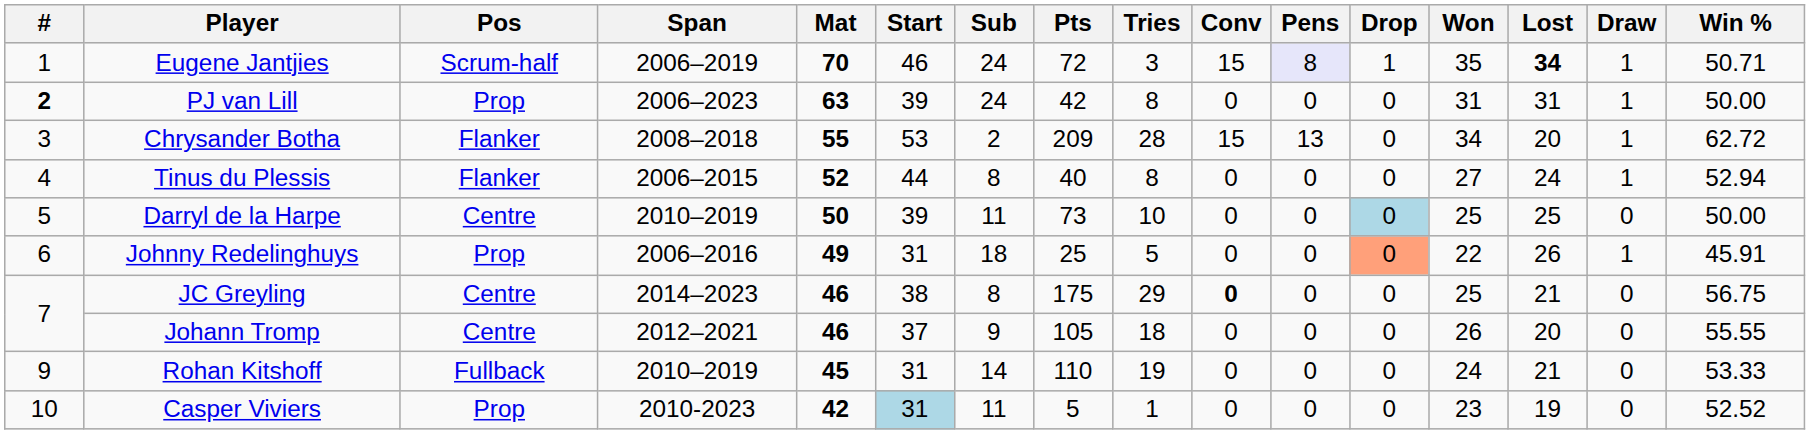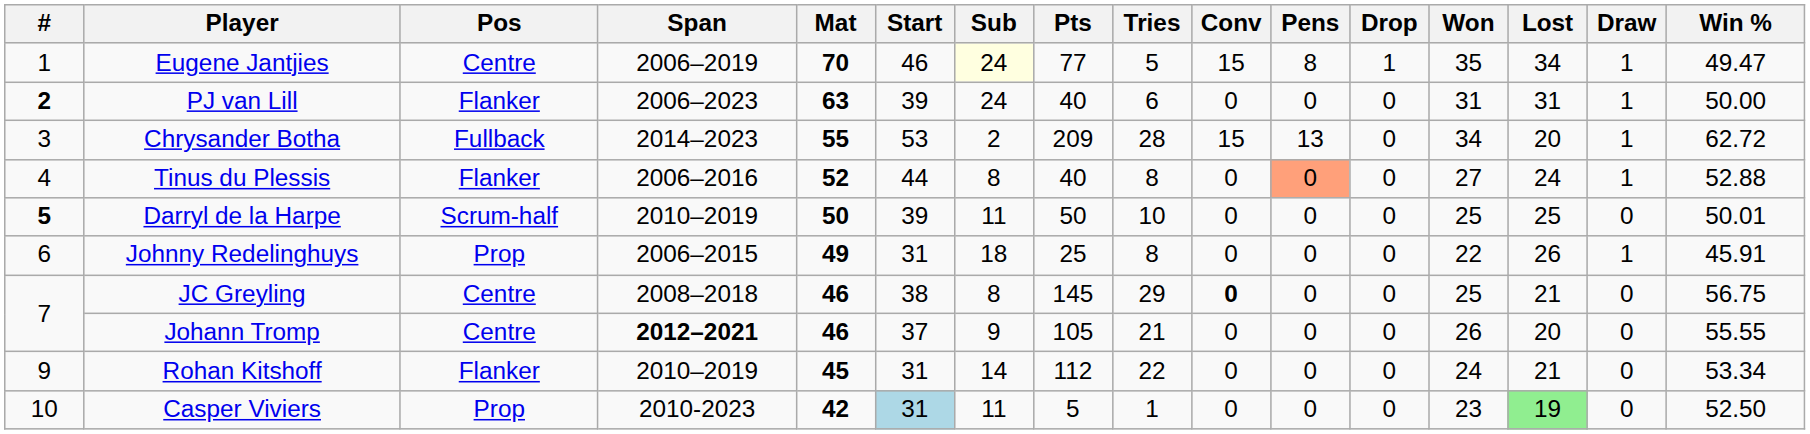Eugene Jantjies | Pos: Scrum-half -> Centre
Eugene Jantjies | Sub: no background -> lightyellow background
Eugene Jantjies | Pts: 72 -> 77
Eugene Jantjies | Tries: 3 -> 5
Eugene Jantjies | Pens: lavender background -> no background
Eugene Jantjies | Lost: bold -> normal
Eugene Jantjies | Win %: 50.71 -> 49.47
PJ van Lill | Pos: Prop -> Flanker
PJ van Lill | Pts: 42 -> 40
PJ van Lill | Tries: 8 -> 6
Chrysander Botha | Pos: Flanker -> Fullback
Chrysander Botha | Span: 2008–2018 -> 2014–2023
Tinus du Plessis | Span: 2006–2015 -> 2006–2016
Tinus du Plessis | Pens: no background -> lightsalmon background
Tinus du Plessis | Win %: 52.94 -> 52.88
Darryl de la Harpe | #: normal -> bold
Darryl de la Harpe | Pos: Centre -> Scrum-half
Darryl de la Harpe | Pts: 73 -> 50
Darryl de la Harpe | Drop: lightblue background -> no background
Darryl de la Harpe | Win %: 50.00 -> 50.01
Johnny Redelinghuys | Span: 2006–2016 -> 2006–2015
Johnny Redelinghuys | Tries: 5 -> 8
Johnny Redelinghuys | Drop: lightsalmon background -> no background
JC Greyling | Span: 2014–2023 -> 2008–2018
JC Greyling | Pts: 175 -> 145
Johann Tromp | Span: normal -> bold
Johann Tromp | Tries: 18 -> 21
Rohan Kitshoff | Pos: Fullback -> Flanker
Rohan Kitshoff | Pts: 110 -> 112
Rohan Kitshoff | Tries: 19 -> 22
Rohan Kitshoff | Win %: 53.33 -> 53.34
Casper Viviers | Lost: no background -> lightgreen background
Casper Viviers | Win %: 52.52 -> 52.50
